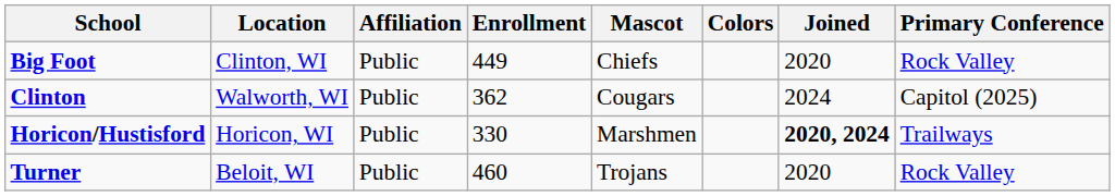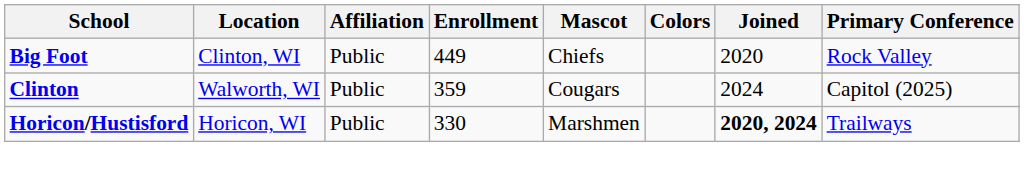Clinton | Enrollment: 362 -> 359
- row: Turner | Beloit, WI | Public | 460 | Trojans | 2020 | Rock Valley
